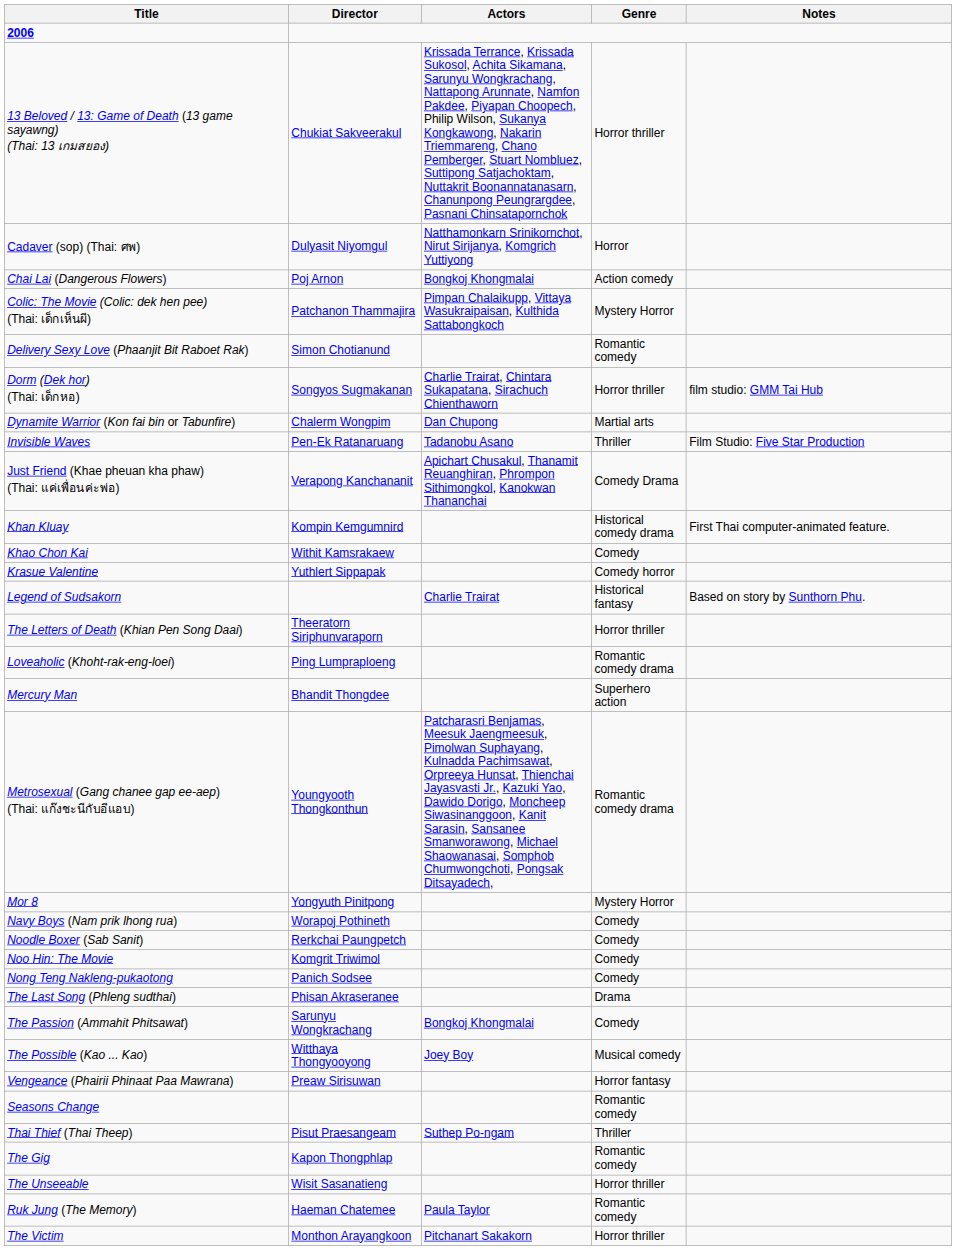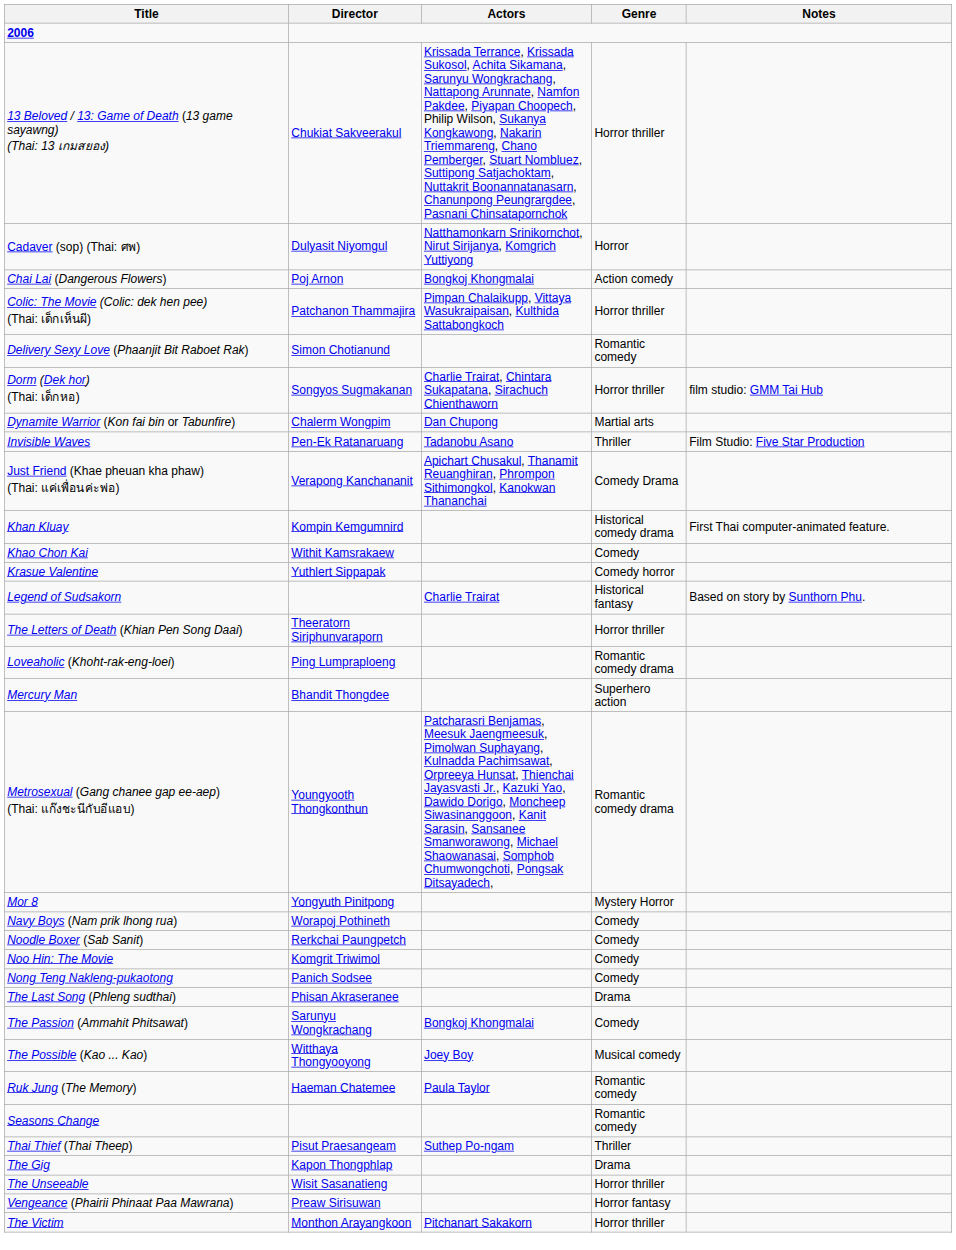Colic: The Movie (Colic: dek hen pee) (Thai: เด็กเห็นผี) | Genre: Mystery Horror -> Horror thriller
rows swapped: Ruk Jung (The Memory) <-> Vengeance (Phairii Phinaat Paa Mawrana)
The Gig | Genre: Romantic comedy -> Drama
